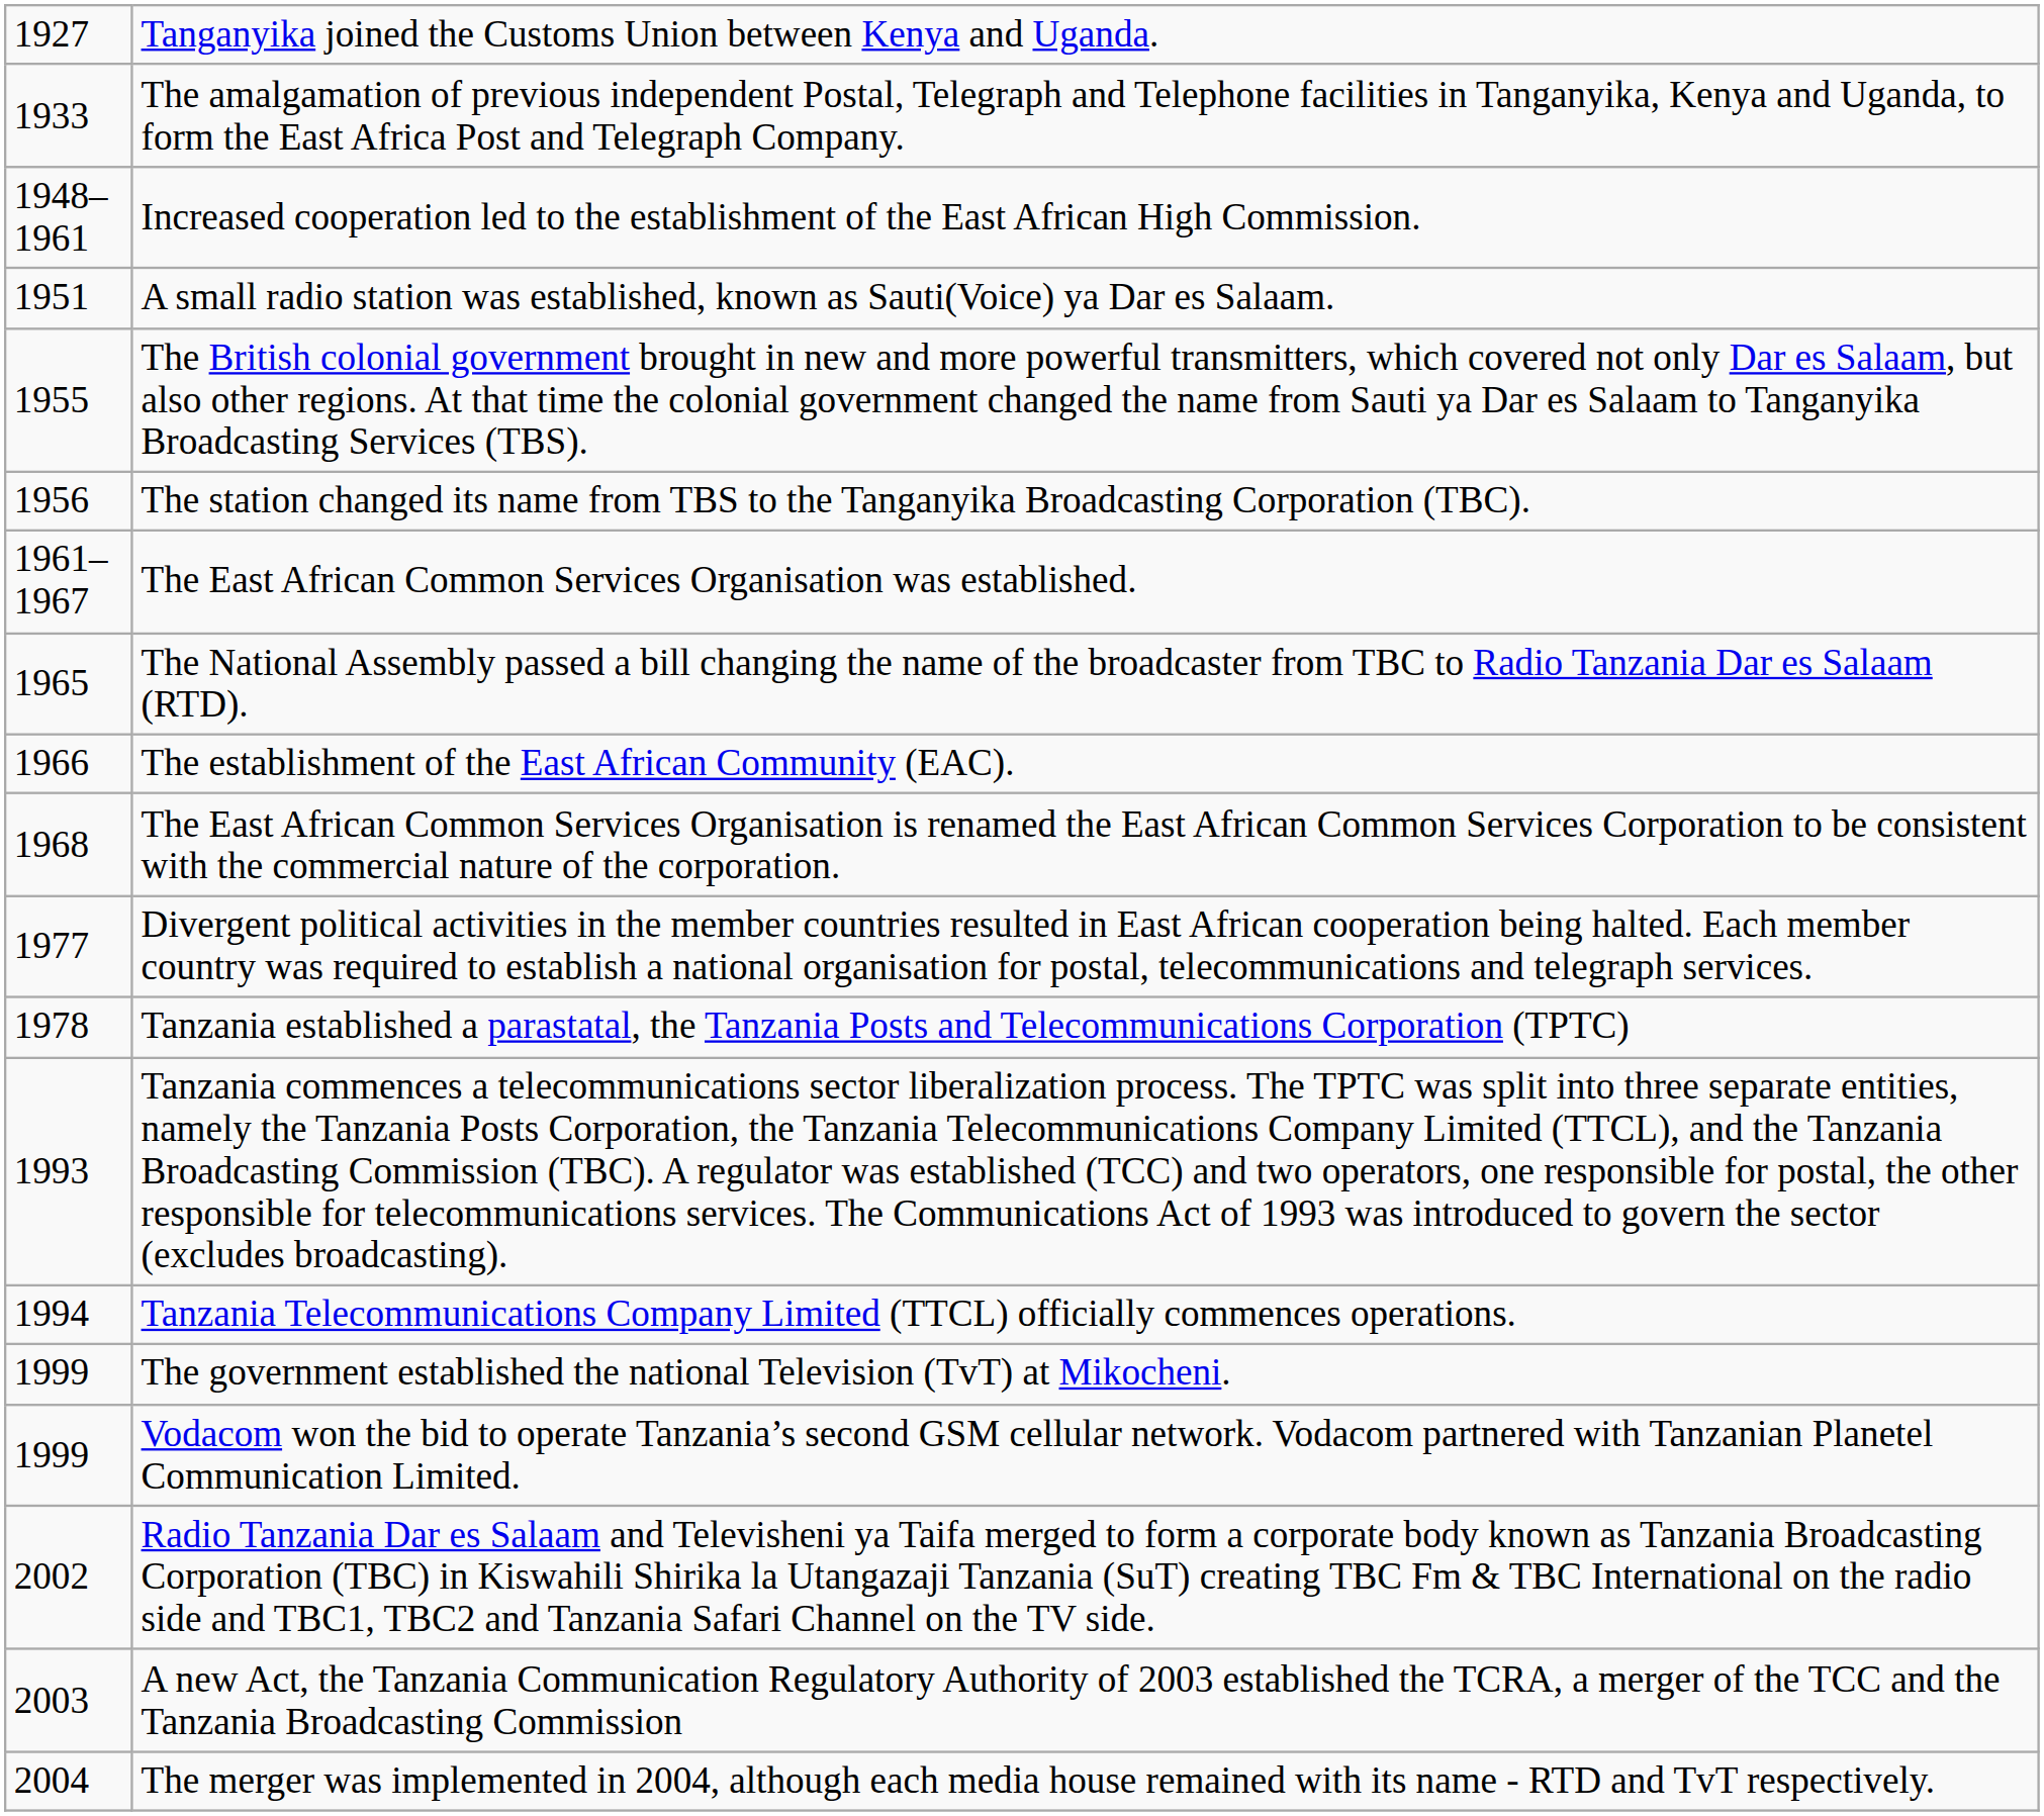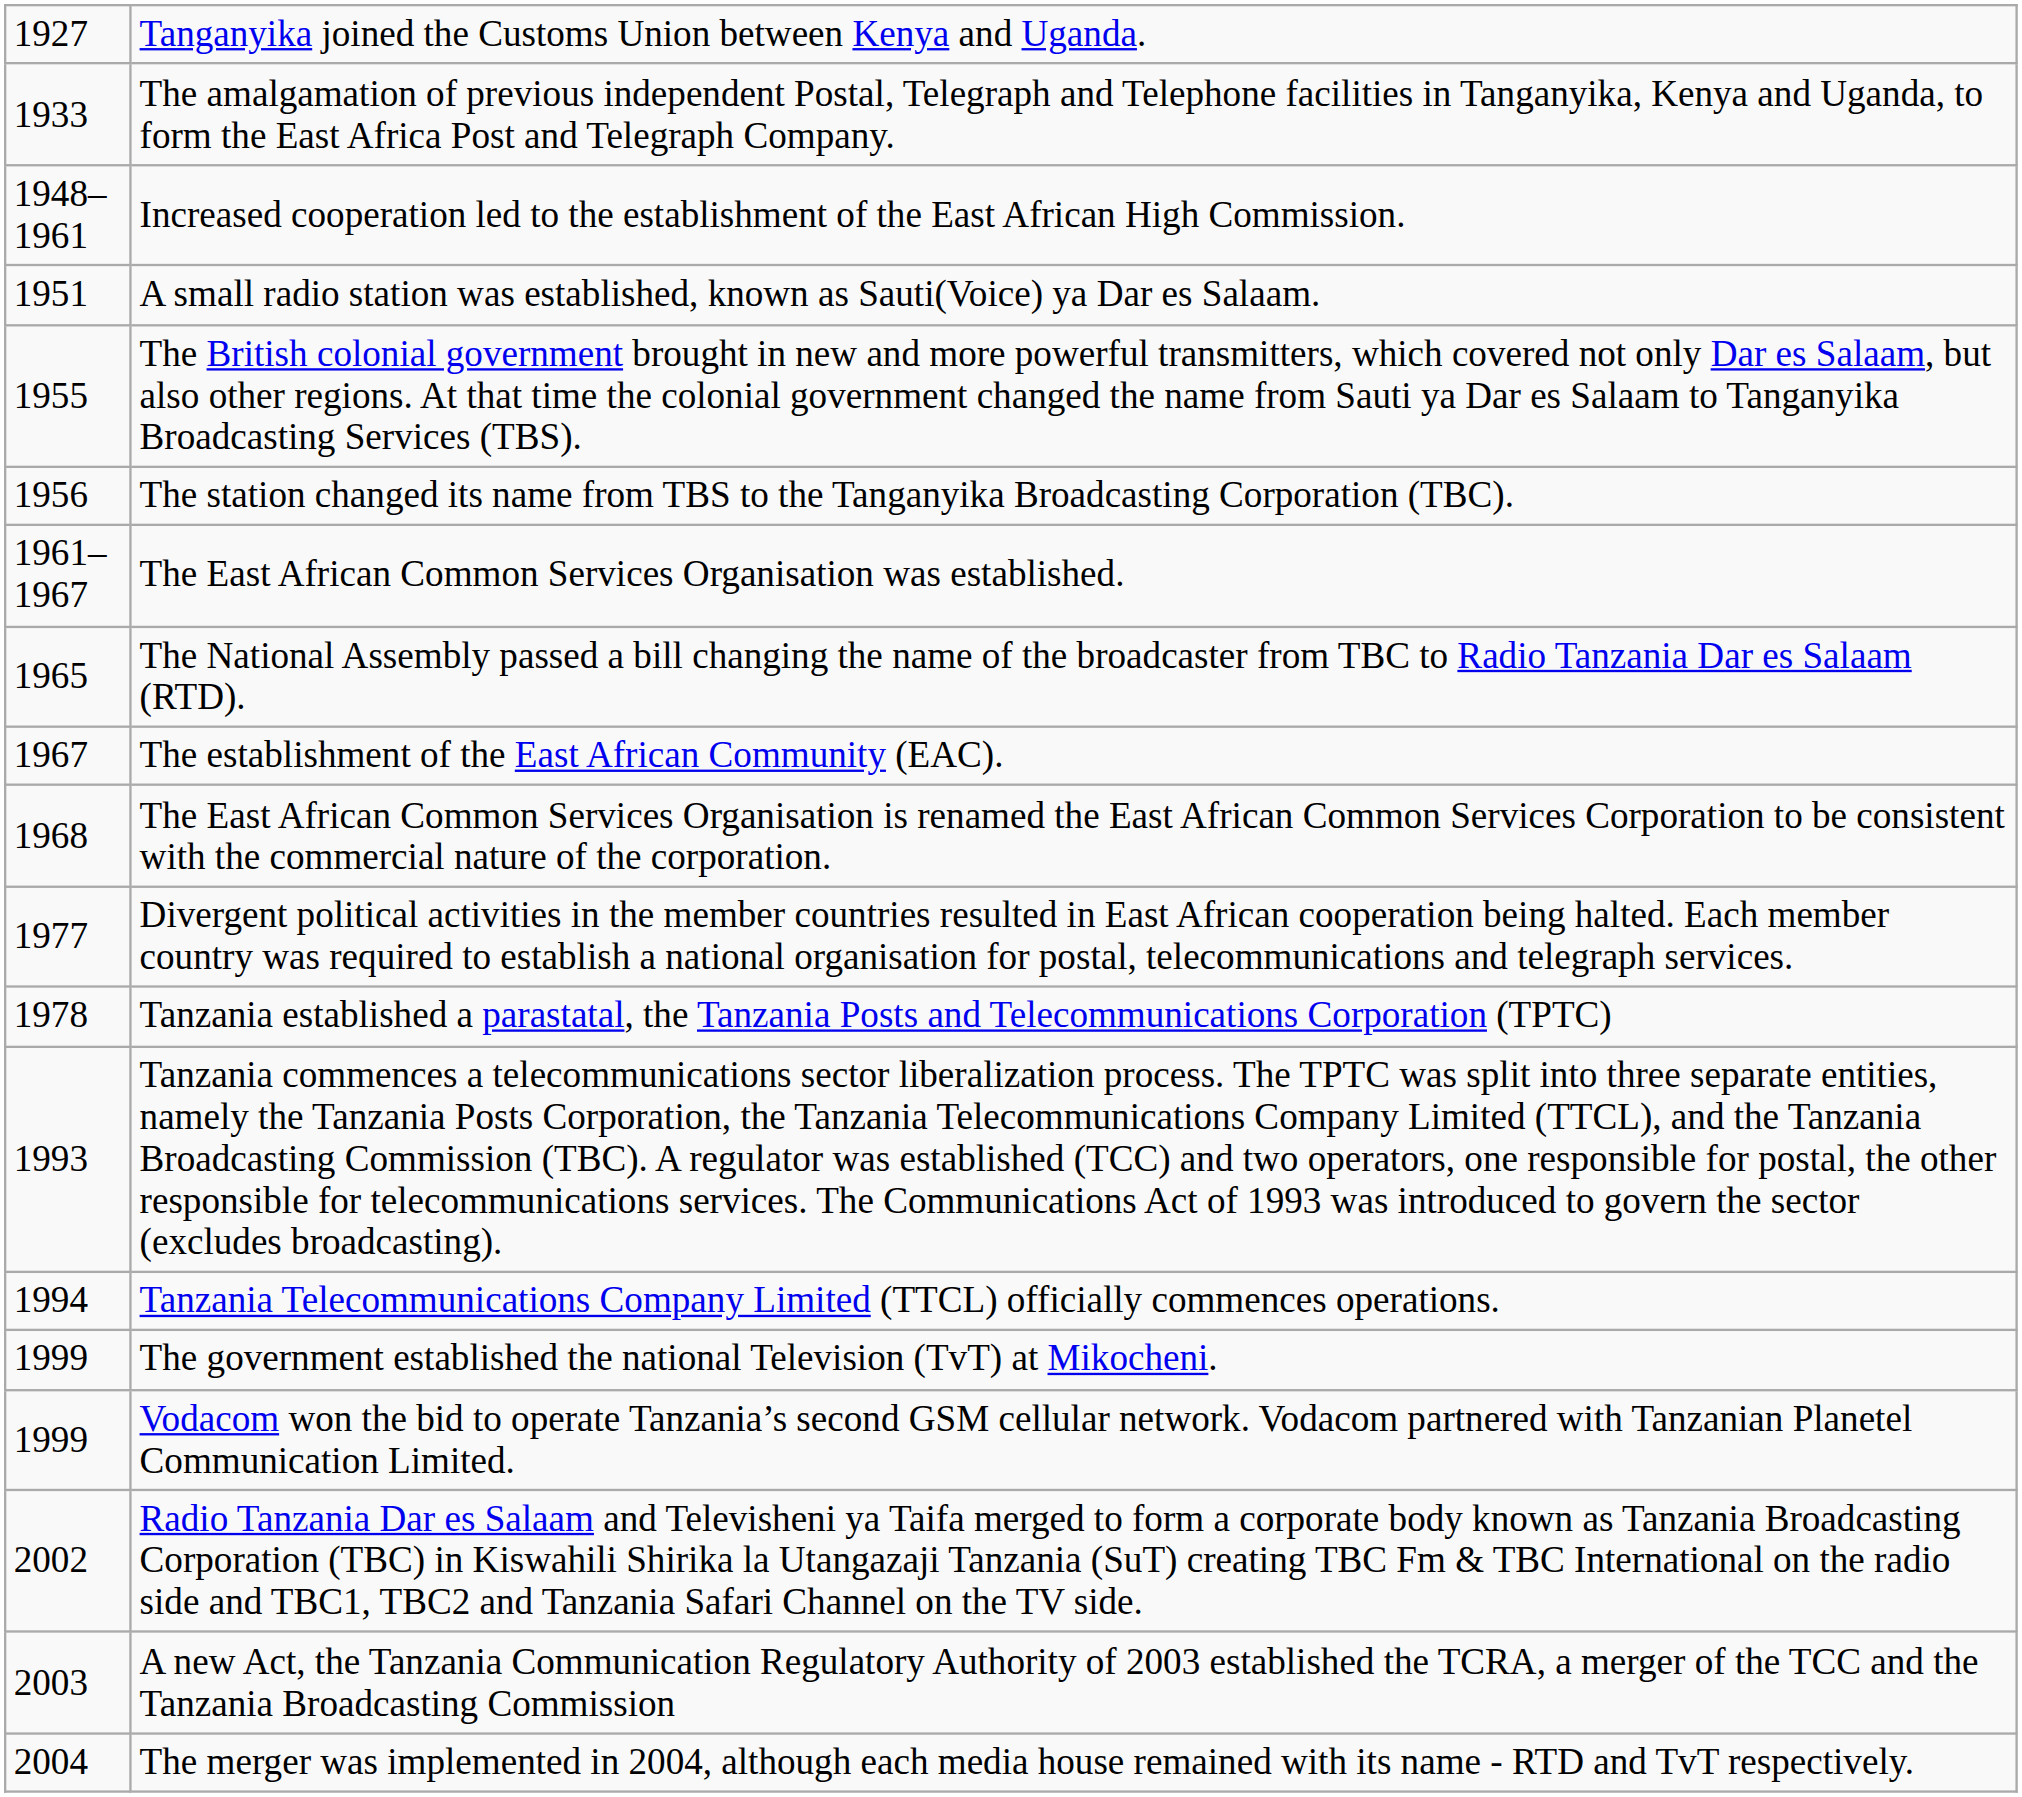The establishment of the East African Community (EAC). | column 1: 1966 -> 1967
